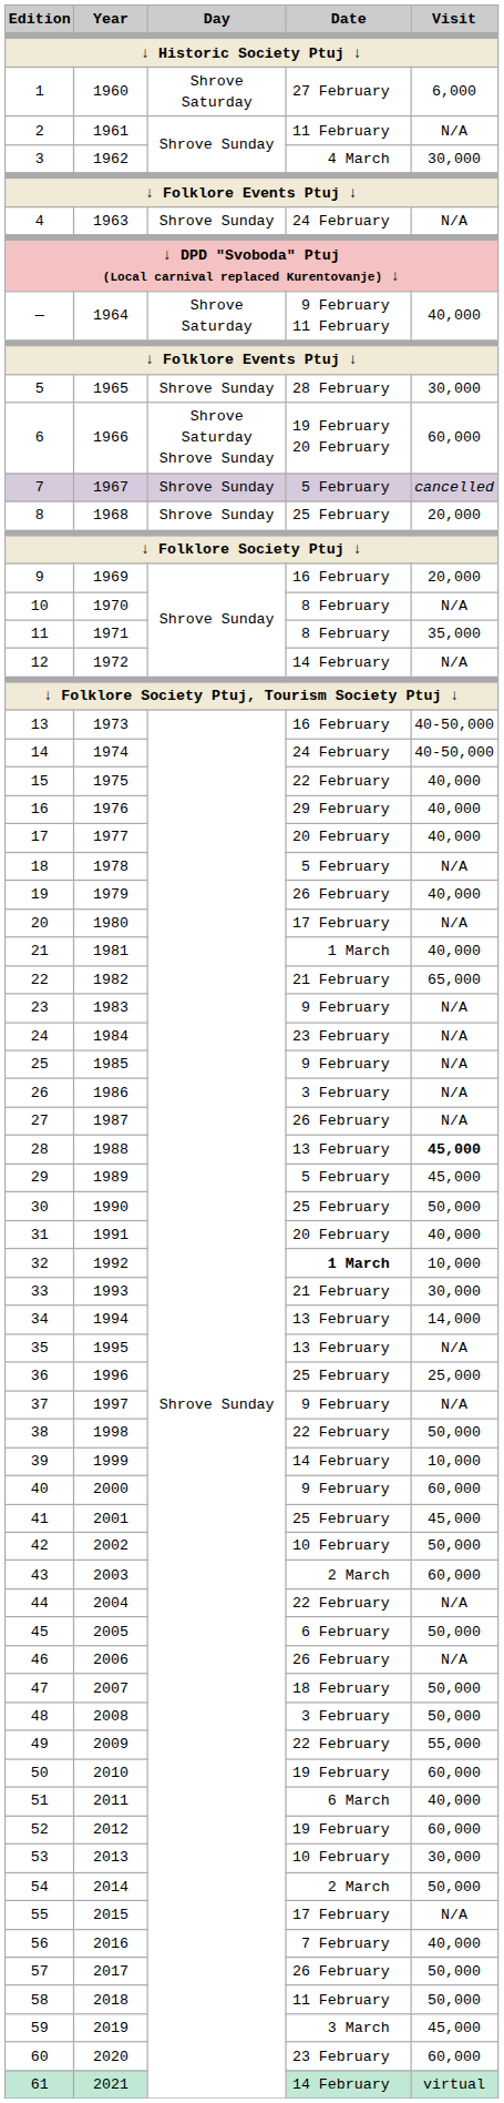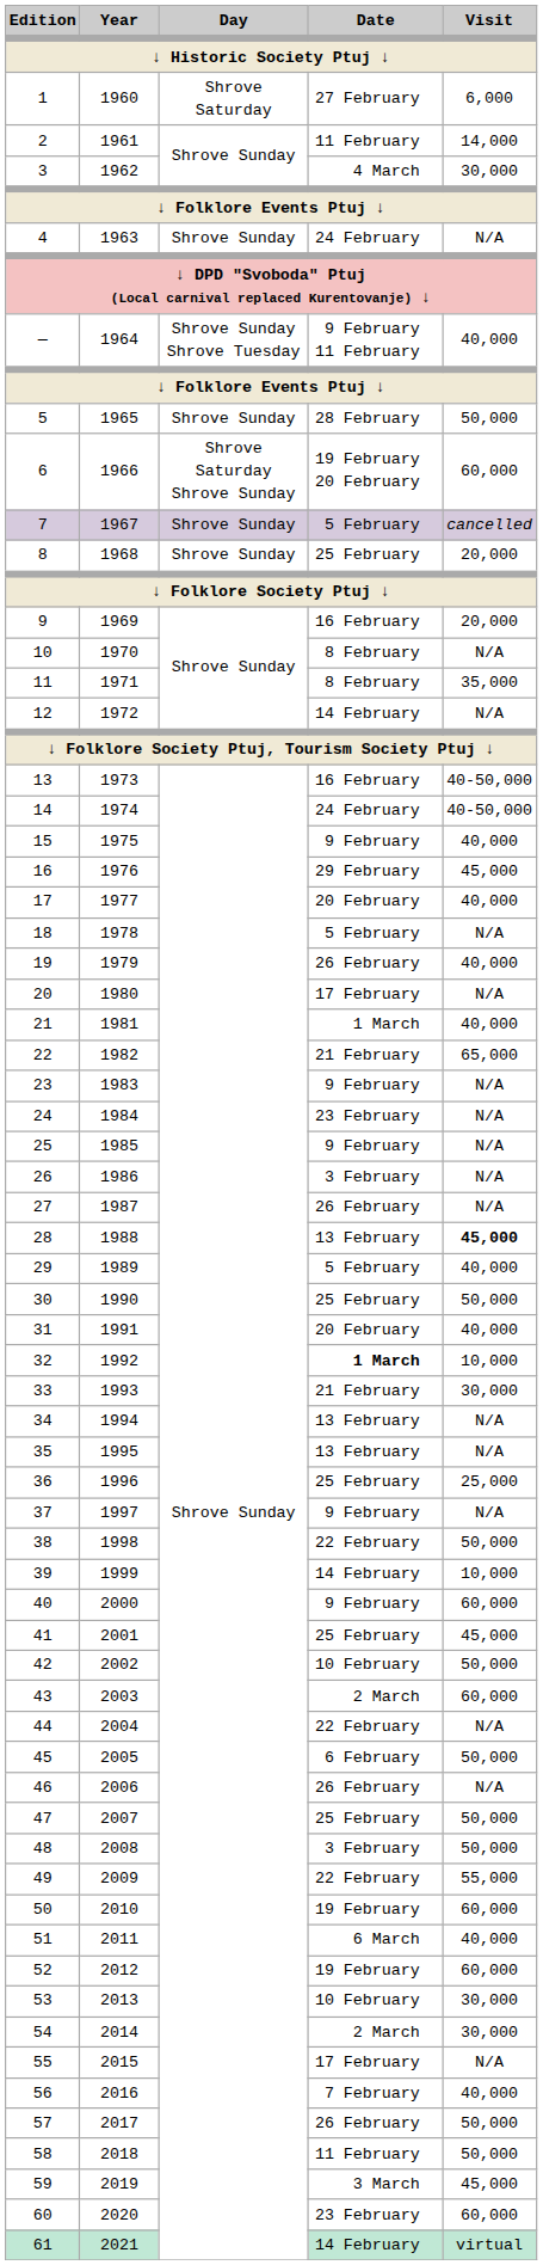2 | Visit: N/A -> 14,000
— | Day: Shrove Saturday -> Shrove Sunday Shrove Tuesday
5 | Visit: 30,000 -> 50,000
15 | Date: 22 February -> 9 February
16 | Visit: 40,000 -> 45,000
29 | Visit: 45,000 -> 40,000
34 | Visit: 14,000 -> N/A
47 | Date: 18 February -> 25 February
54 | Visit: 50,000 -> 30,000
